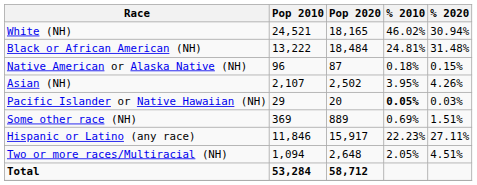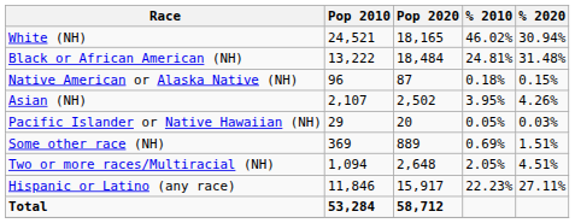Pacific Islander or Native Hawaiian (NH) | % 2010: bold -> normal
rows swapped: Two or more races/Multiracial (NH) <-> Hispanic or Latino (any race)
